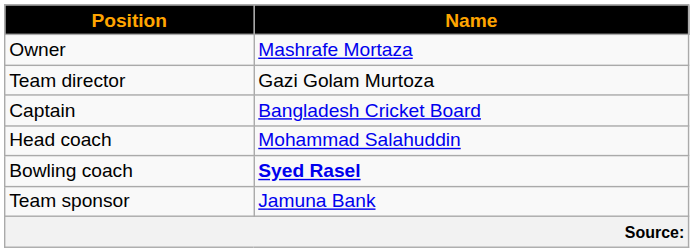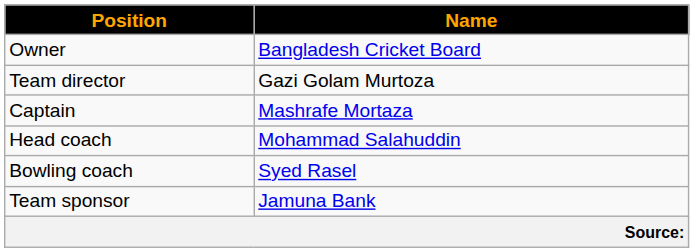Owner | Name: Mashrafe Mortaza -> Bangladesh Cricket Board
Captain | Name: Bangladesh Cricket Board -> Mashrafe Mortaza
Bowling coach | Name: bold -> normal
